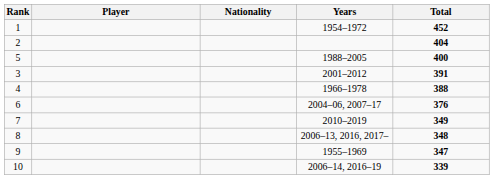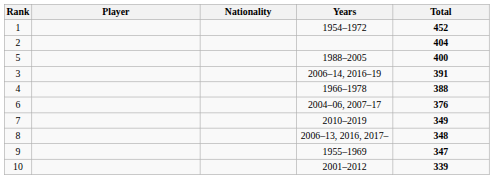3 | Years: 2001–2012 -> 2006–14, 2016–19
10 | Years: 2006–14, 2016–19 -> 2001–2012
